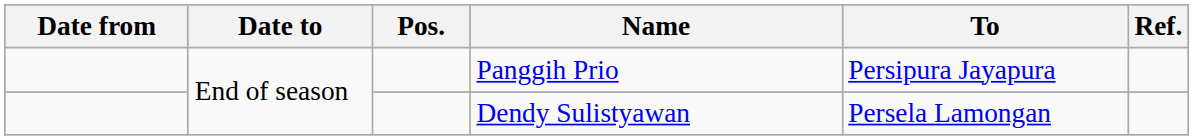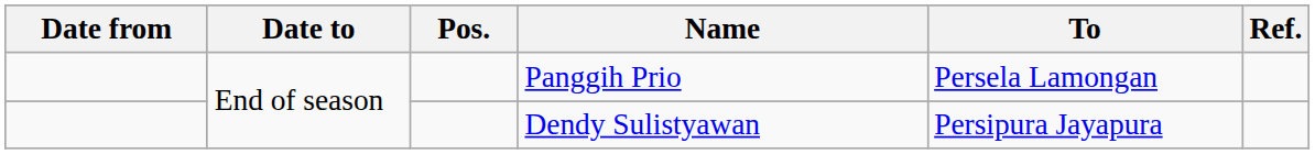Panggih Prio | To: Persipura Jayapura -> Persela Lamongan
Dendy Sulistyawan | To: Persela Lamongan -> Persipura Jayapura
